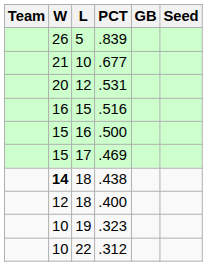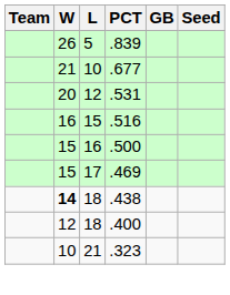.323 | L: 19 -> 21
- row: 10 | 22 | .312
